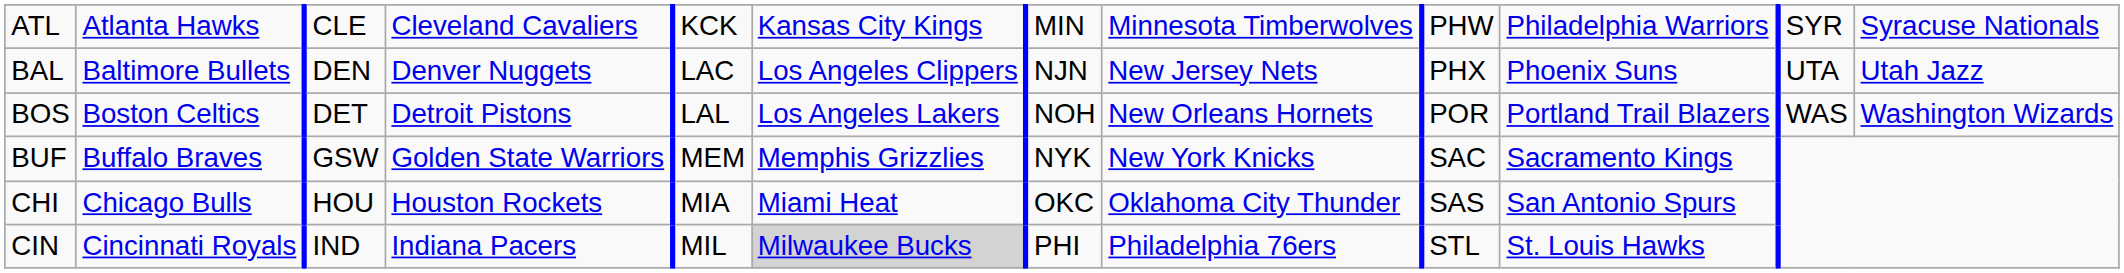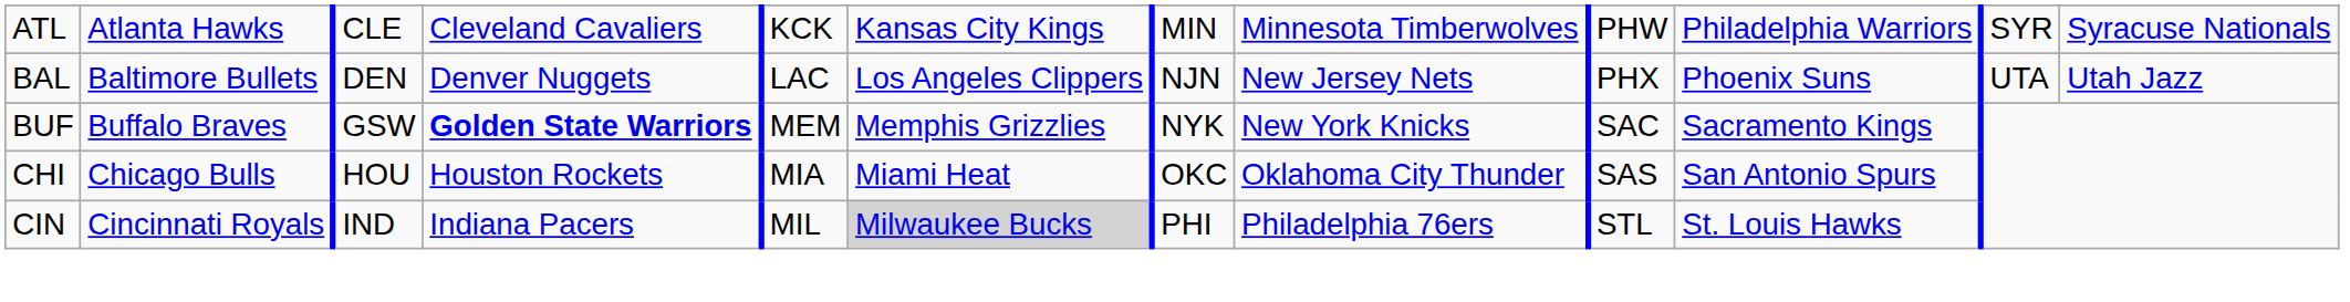- row: BOS | Boston Celtics | DET | Detroit Pistons | LAL | Los Angeles Lakers | NOH | New Orleans Hornets | POR | Portland Trail Blazers | WAS | Washington Wizards
BUF | column 4: normal -> bold
